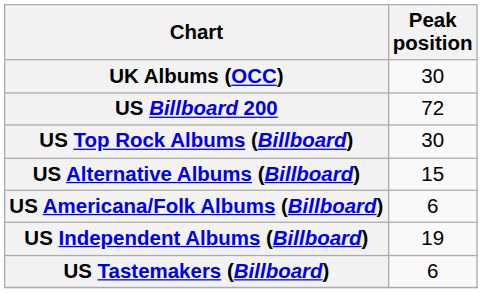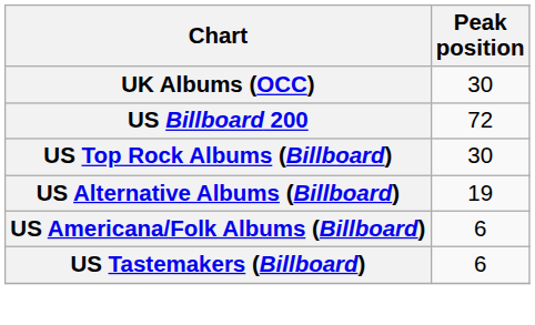US Alternative Albums (Billboard) | Peak position: 15 -> 19
- row: US Independent Albums (Billboard) | 19
